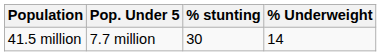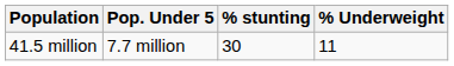41.5 million | % Underweight: 14 -> 11
